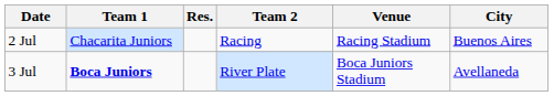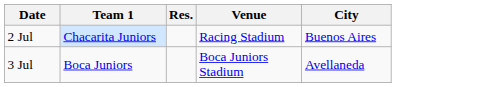- column: Team 2 | Racing | River Plate
3 Jul | Team 1: bold -> normal
